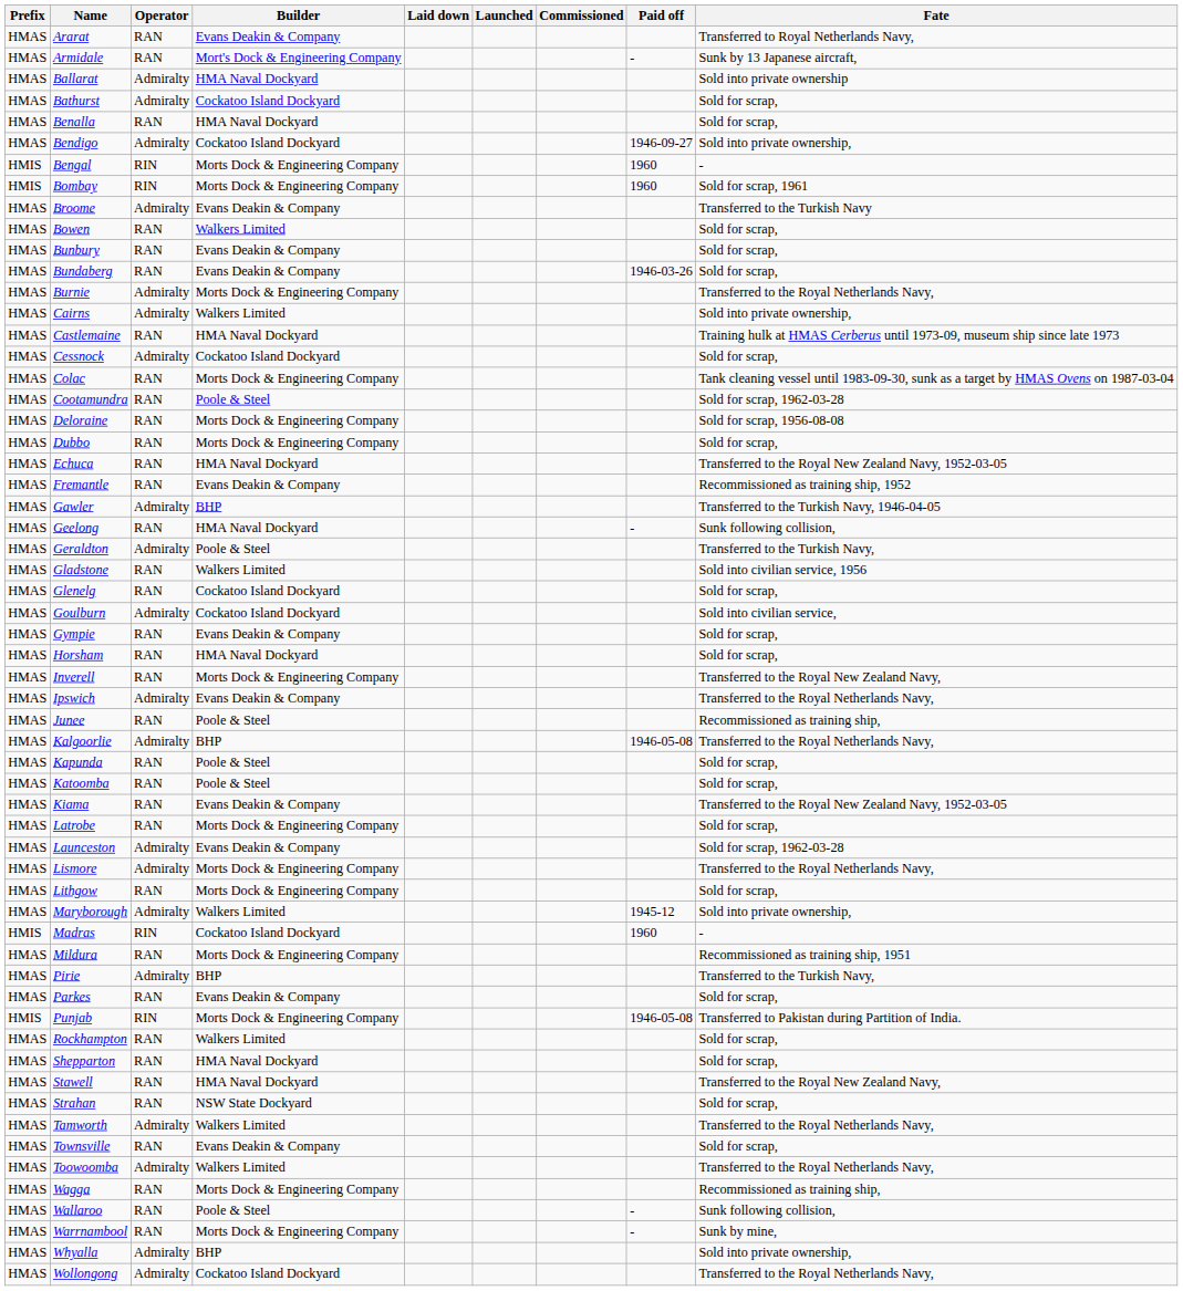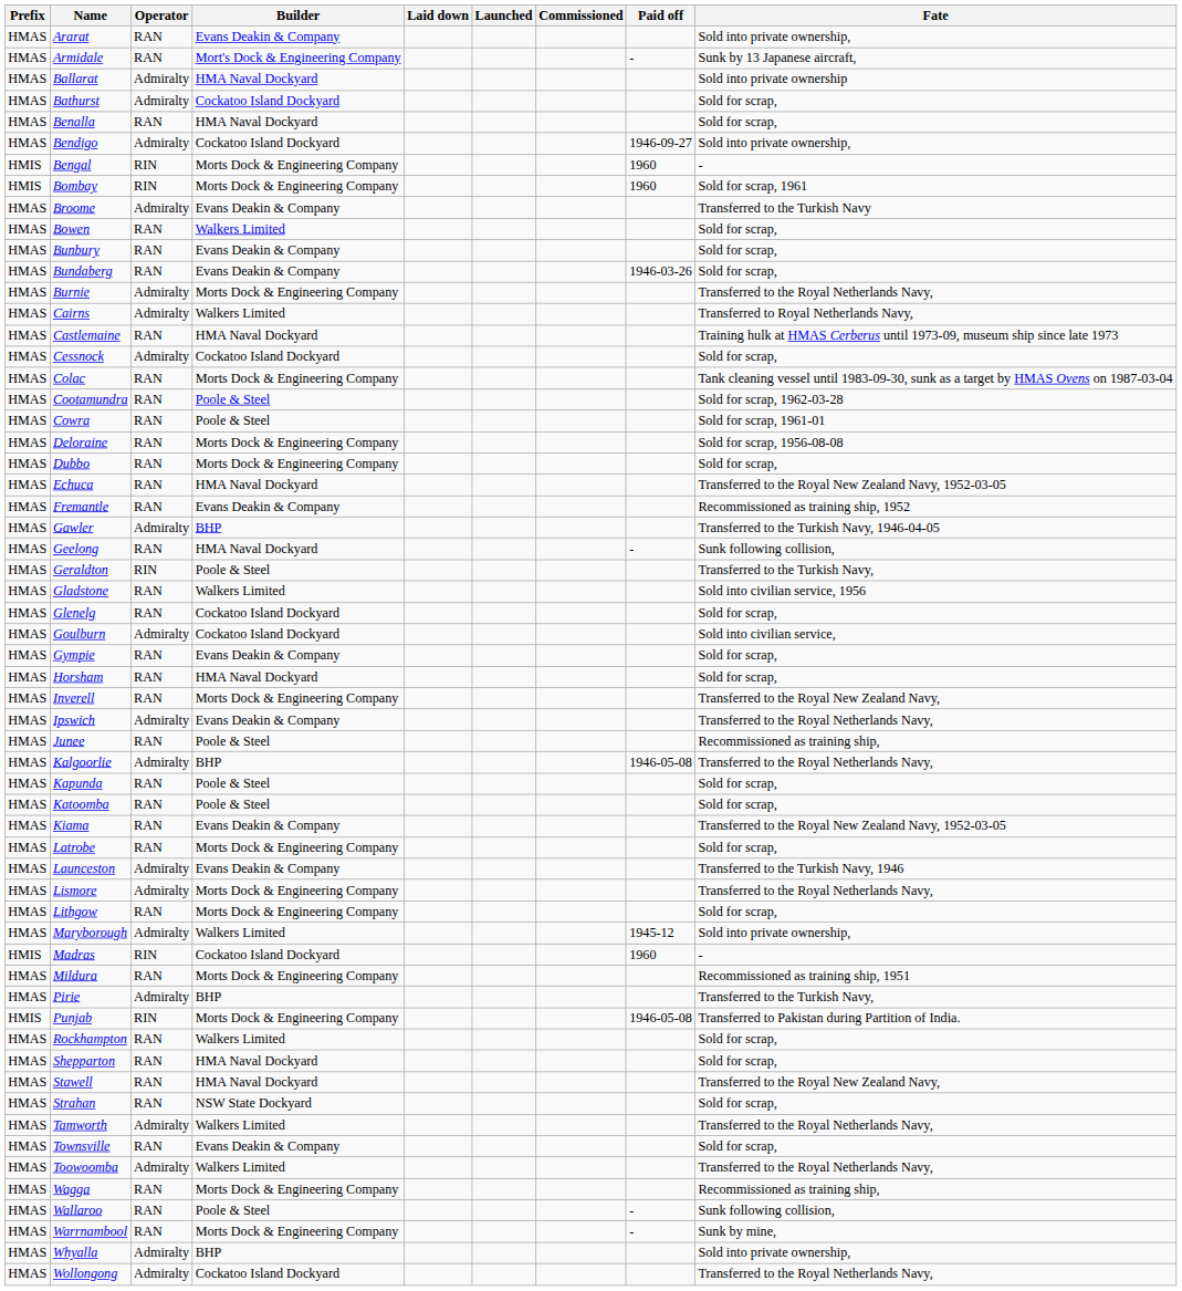Ararat | Fate: Transferred to Royal Netherlands Navy, -> Sold into private ownership,
Cairns | Fate: Sold into private ownership, -> Transferred to Royal Netherlands Navy,
+ row: HMAS | Cowra | RAN | Poole & Steel | Sold for scrap, 1961-01
Geraldton | Operator: Admiralty -> RIN
Launceston | Fate: Sold for scrap, 1962-03-28 -> Transferred to the Turkish Navy, 1946
- row: HMAS | Parkes | RAN | Evans Deakin & Company | Sold for scrap,
